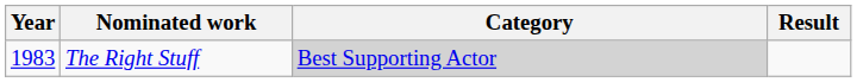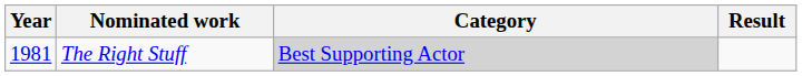The Right Stuff | Year: 1983 -> 1981
